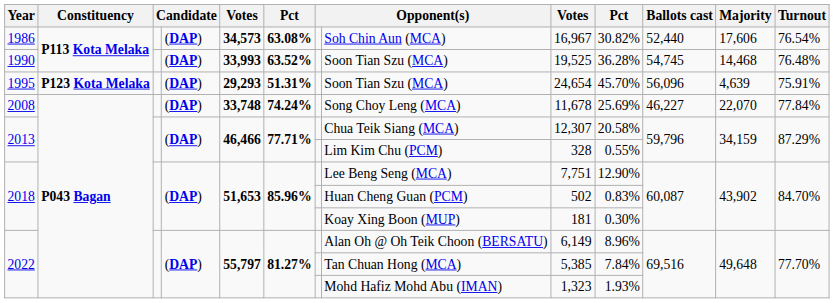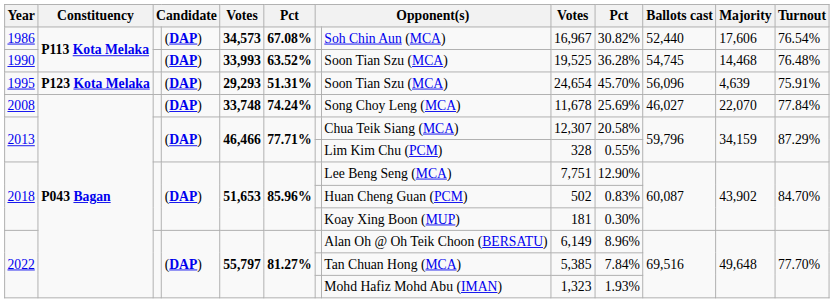1986 | column 6: 63.08% -> 67.08%
2008 | Ballots cast: 46,227 -> 46,027
